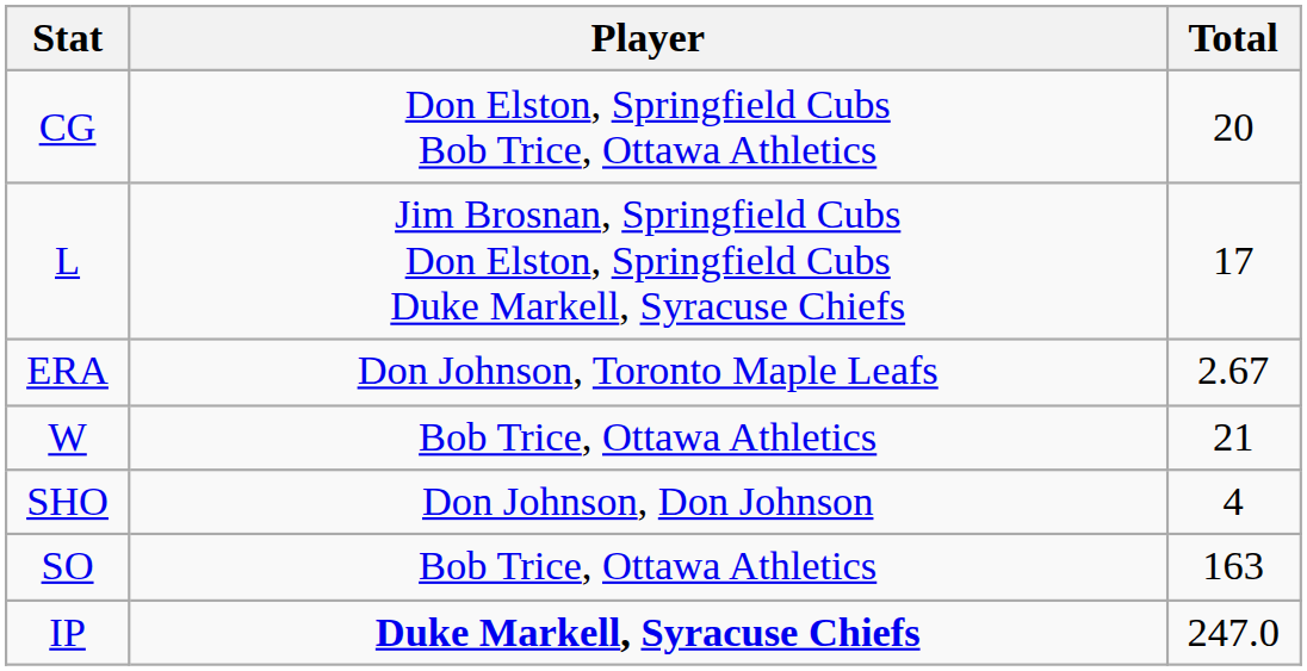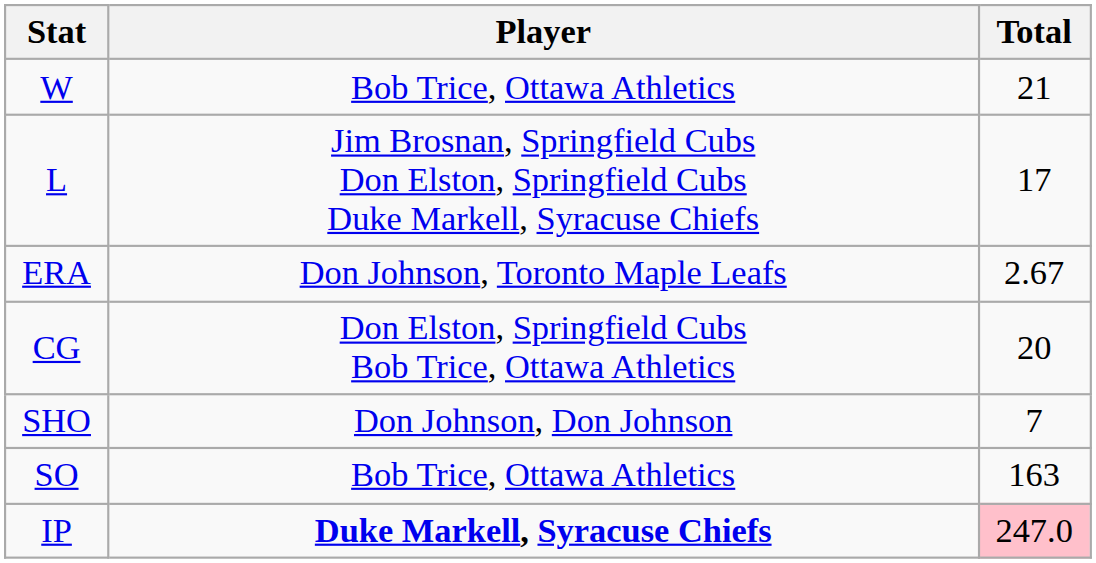rows swapped: W <-> CG
SHO | Total: 4 -> 7
IP | Total: no background -> pink background
